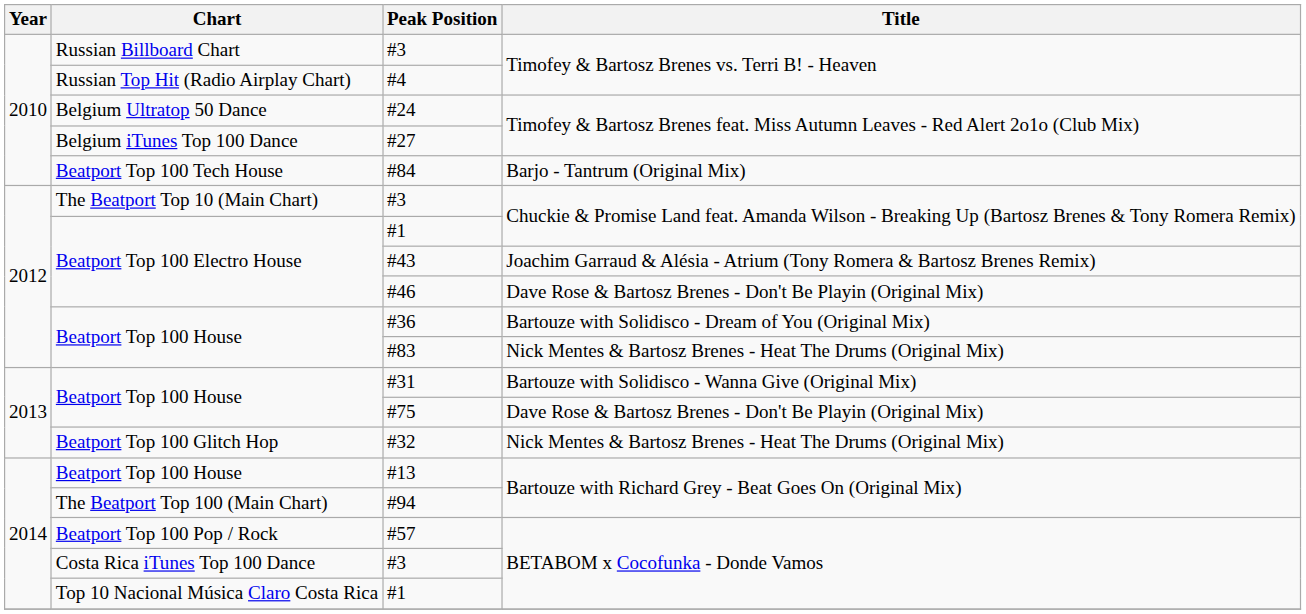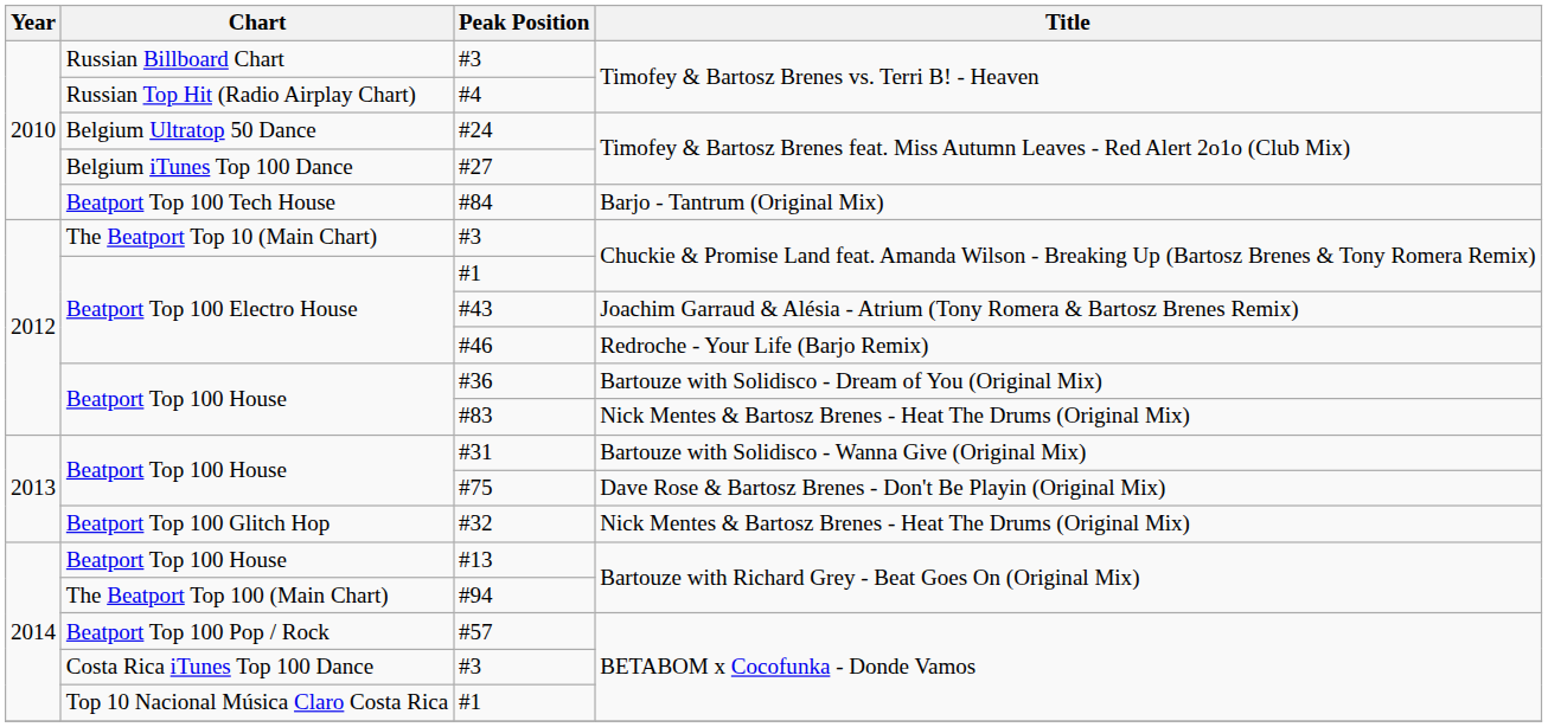#46 | Title: Dave Rose & Bartosz Brenes - Don't Be Playin (Original Mix) -> Redroche - Your Life (Barjo Remix)
